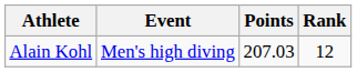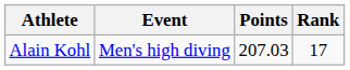Alain Kohl | Rank: 12 -> 17
